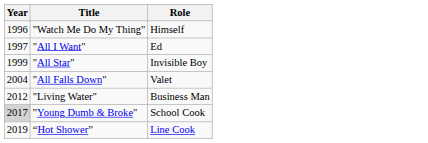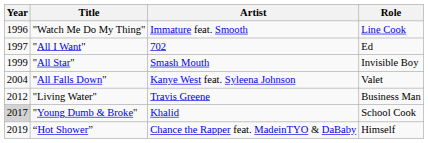+ column: Artist | Immature feat. Smooth | 702 | Smash Mouth | Kanye West feat. Syleena Johnson | Travis Greene | Khalid | Chance the Rapper feat. MadeinTYO & DaBaby
"Watch Me Do My Thing" | Role: Himself -> Line Cook
“Hot Shower” | Role: Line Cook -> Himself
